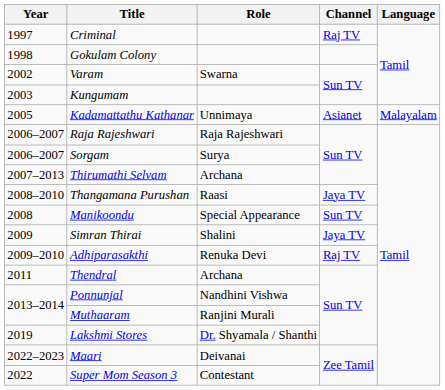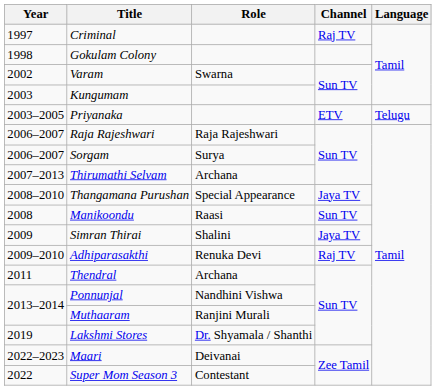+ row: 2003–2005 | Priyanaka | ETV | Telugu
- row: 2005 | Kadamattathu Kathanar | Unnimaya | Asianet | Malayalam
Thangamana Purushan | Role: Raasi -> Special Appearance
Manikoondu | Role: Special Appearance -> Raasi
